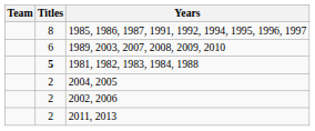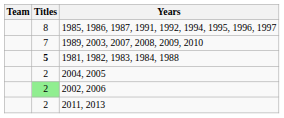1989, 2003, 2007, 2008, 2009, 2010 | Titles: 6 -> 7
2002, 2006 | Titles: no background -> lightgreen background
